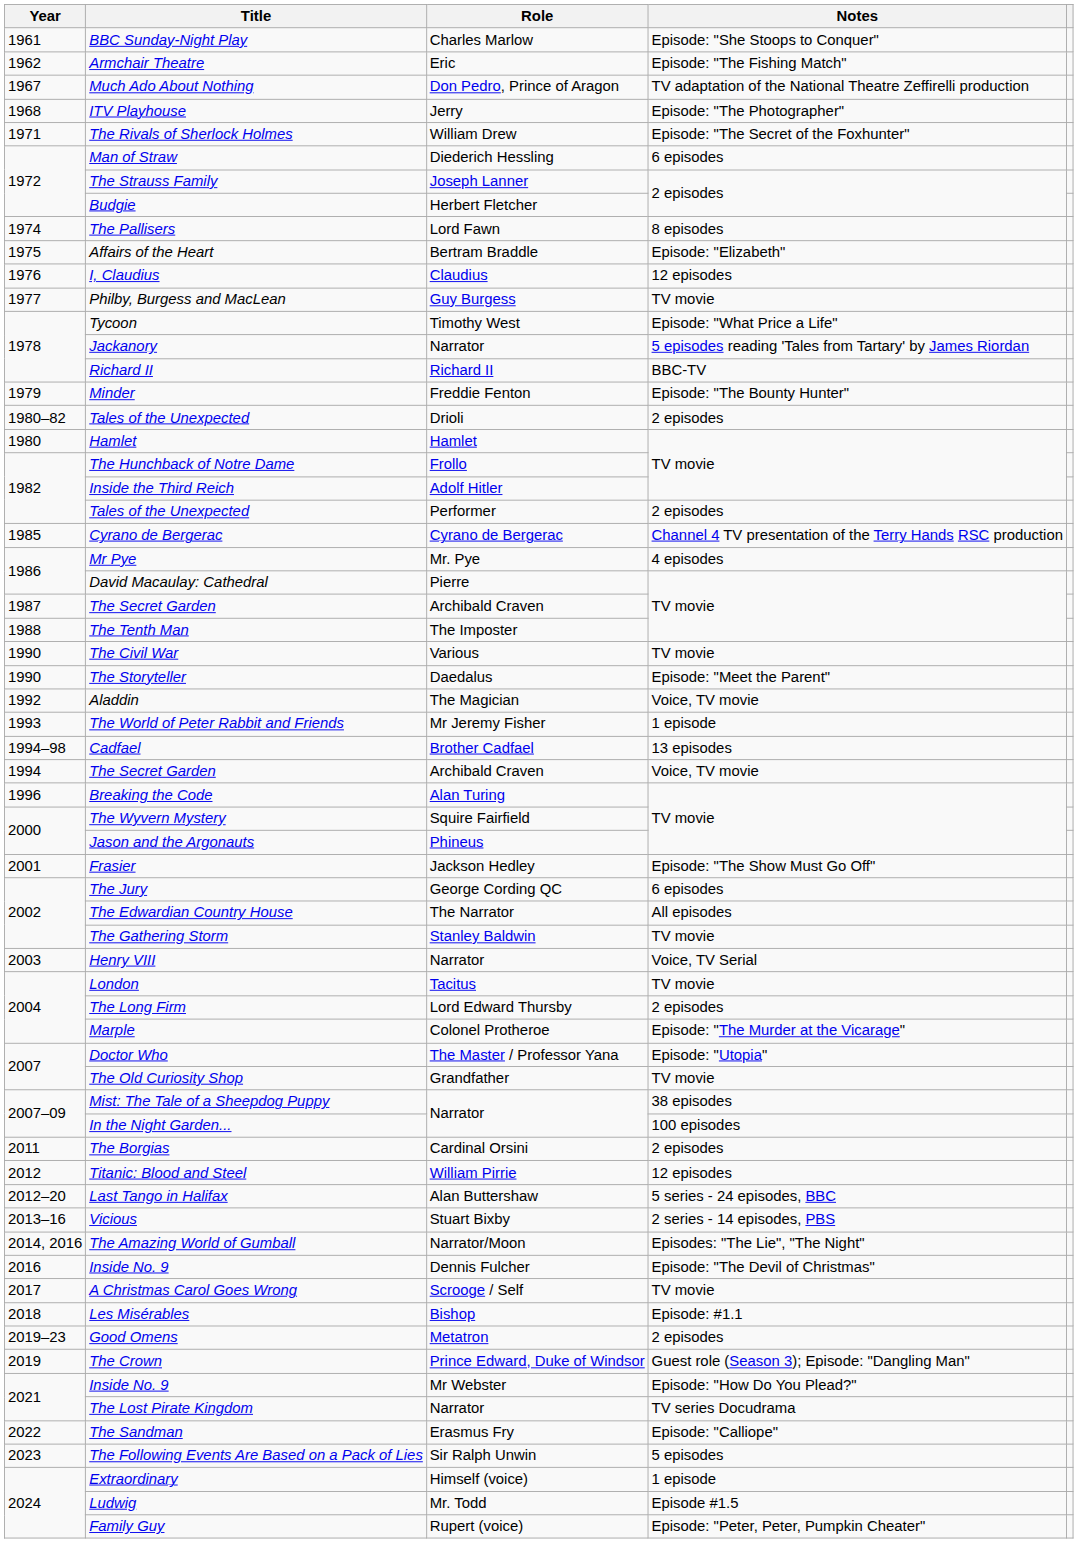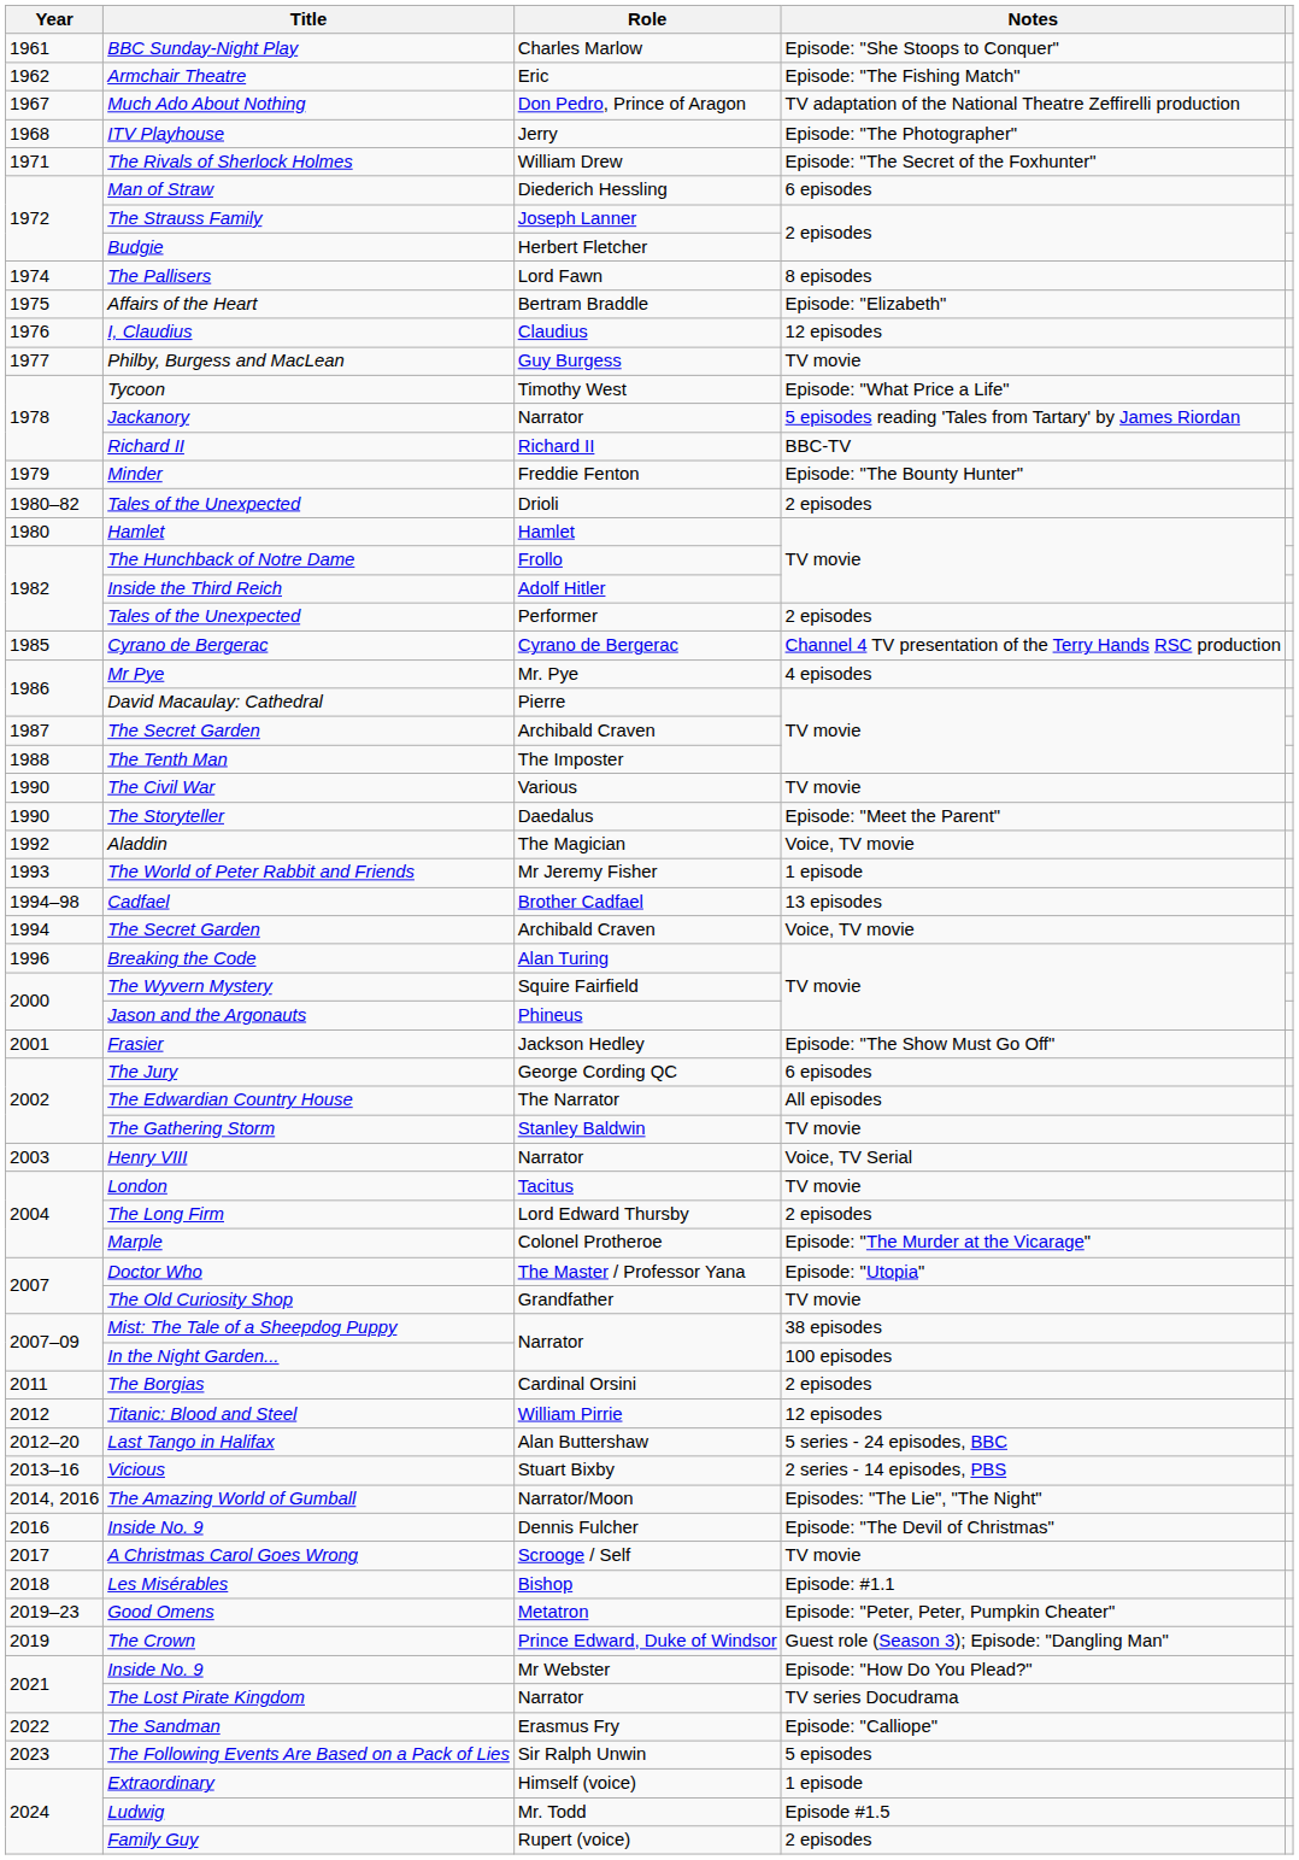Good Omens | Notes: 2 episodes -> Episode: "Peter, Peter, Pumpkin Cheater"
Family Guy | Notes: Episode: "Peter, Peter, Pumpkin Cheater" -> 2 episodes
